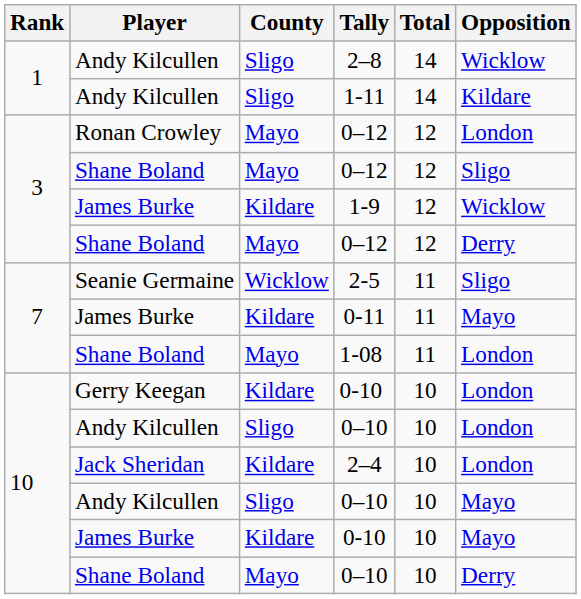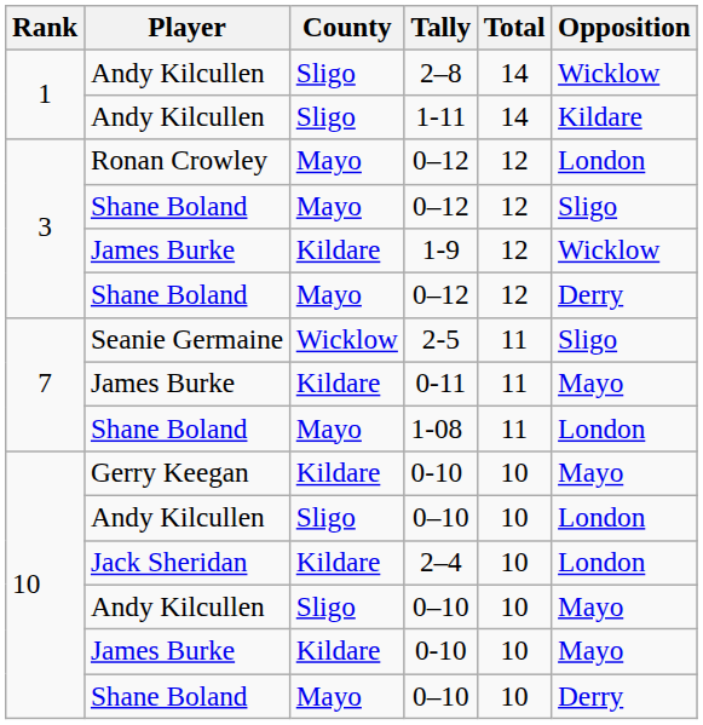Gerry Keegan / 0-10 | Opposition: London -> Mayo
